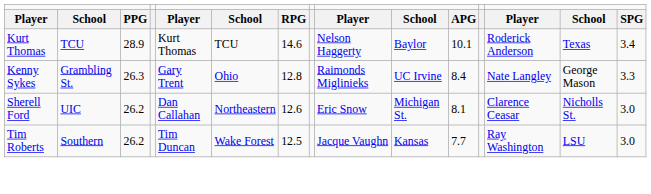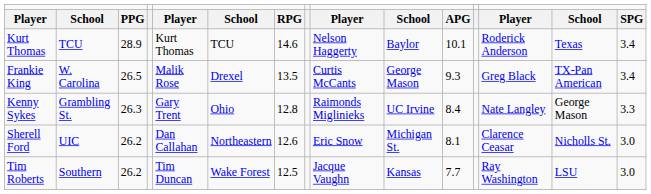+ row: Frankie King | W. Carolina | 26.5 | Malik Rose | Drexel | 13.5 | Curtis McCants | George Mason | 9.3 | Greg Black | TX-Pan American | 3.4
